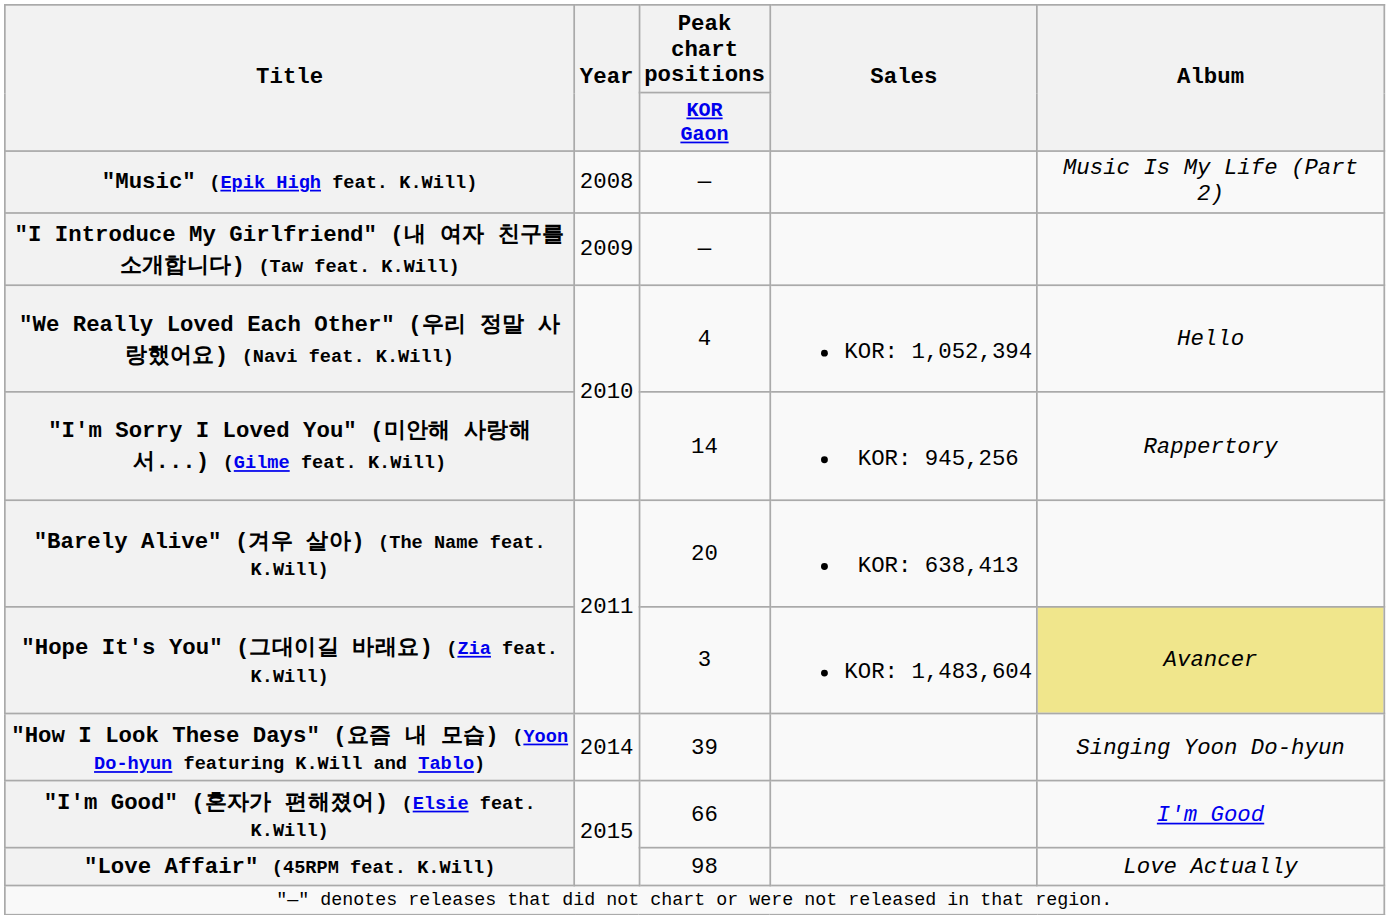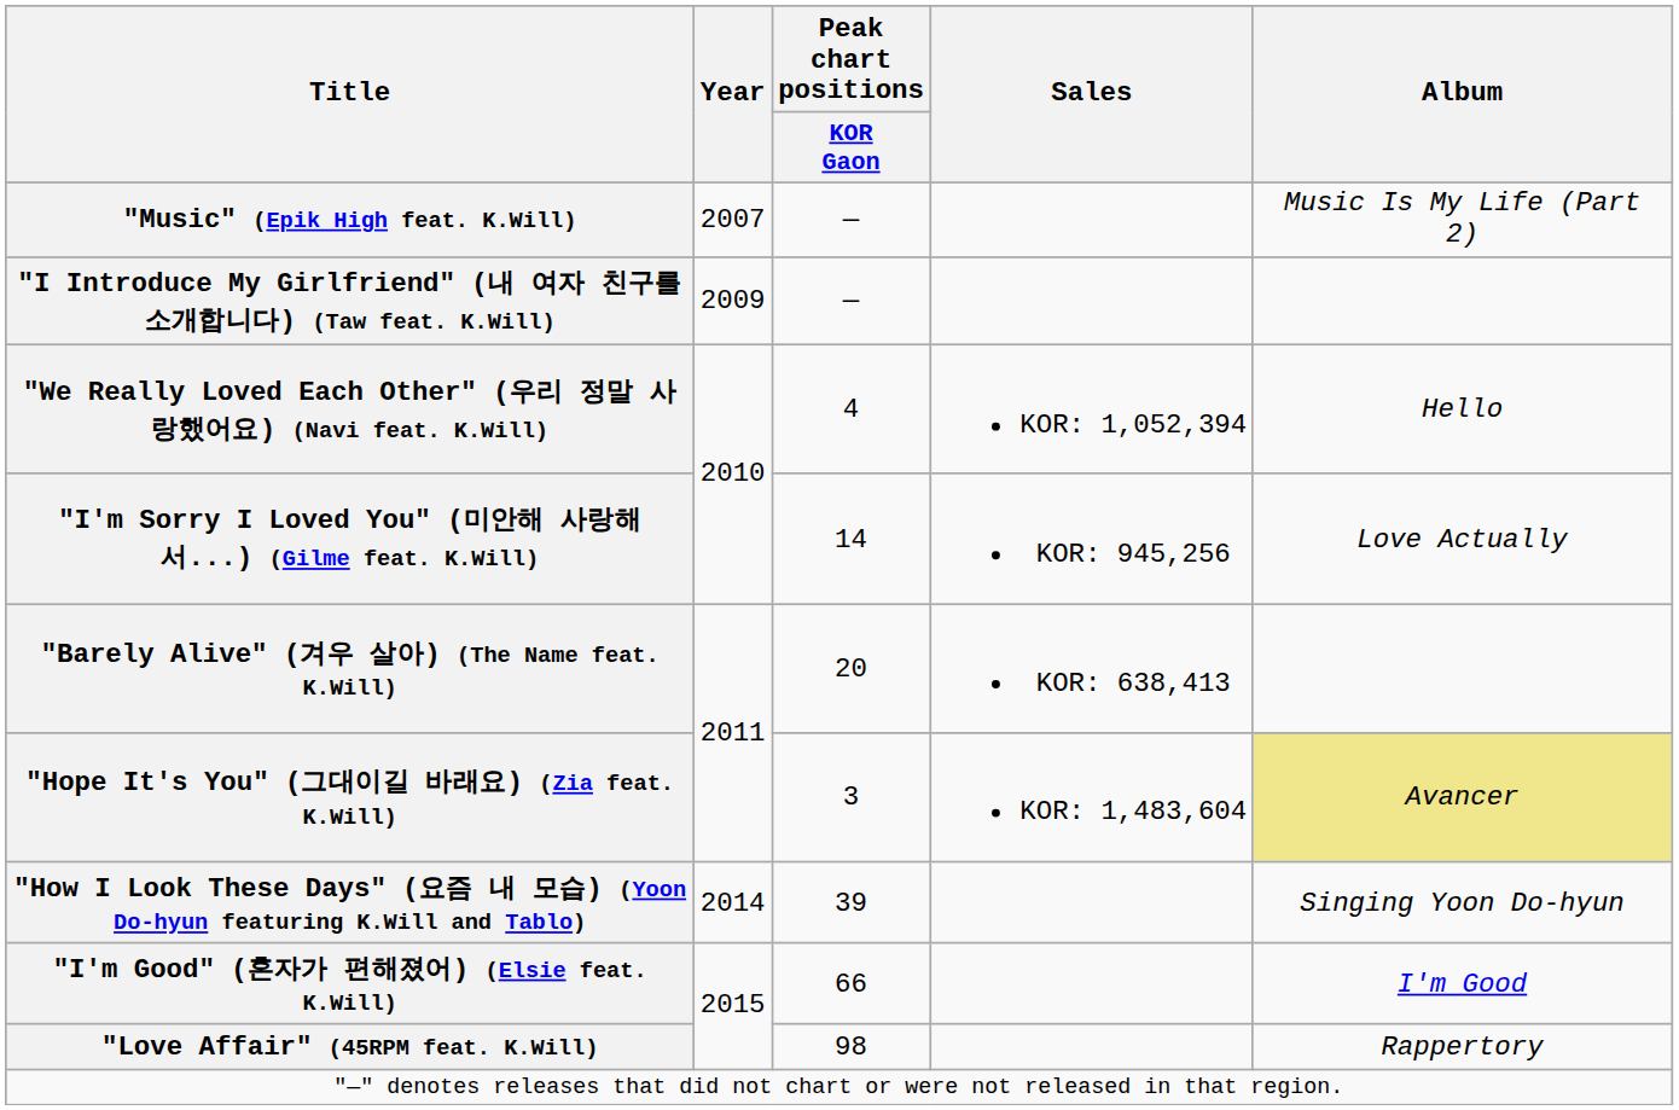"Music" (Epik High feat. K.Will) | Year: 2008 -> 2007
"I'm Sorry I Loved You" (미안해 사랑해서...) (Gilme feat. K.Will) | Album: Rappertory -> Love Actually
"Love Affair" (45RPM feat. K.Will) | Album: Love Actually -> Rappertory
